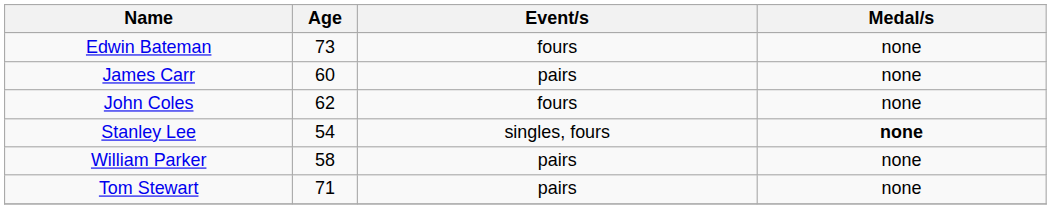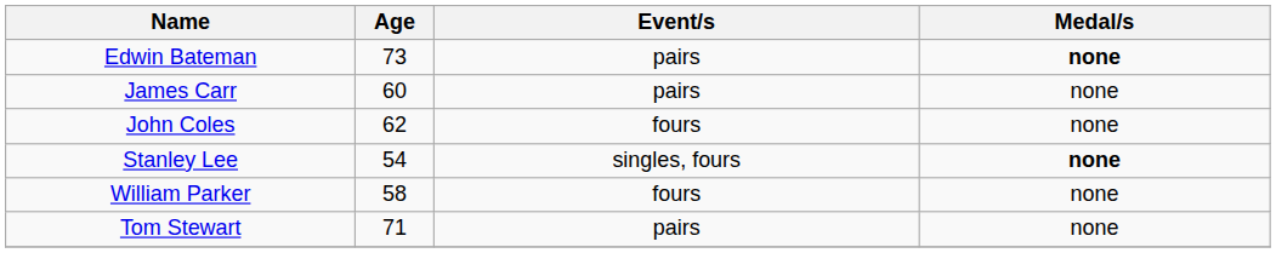Edwin Bateman | Event/s: fours -> pairs
Edwin Bateman | Medal/s: normal -> bold
William Parker | Event/s: pairs -> fours
